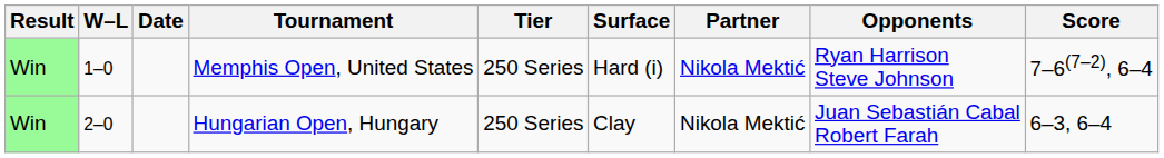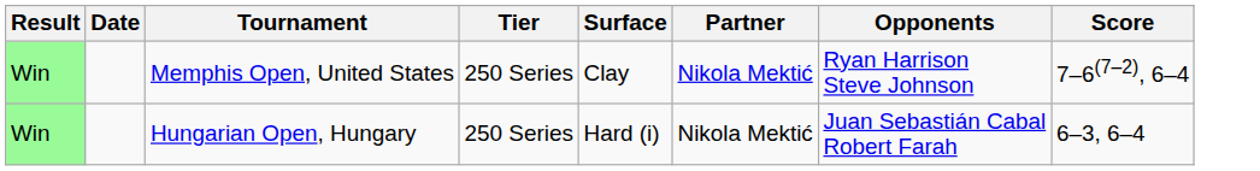- column: W–L | 1–0 | 2–0
Memphis Open, United States | Surface: Hard (i) -> Clay
Hungarian Open, Hungary | Surface: Clay -> Hard (i)
